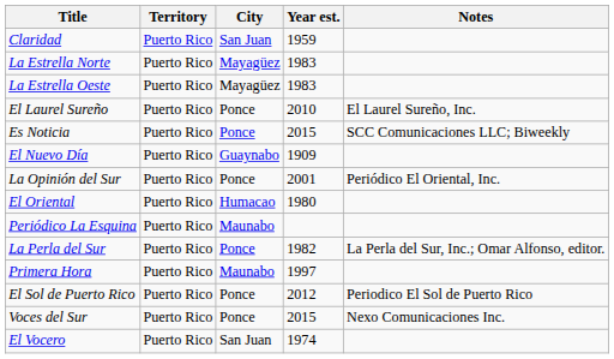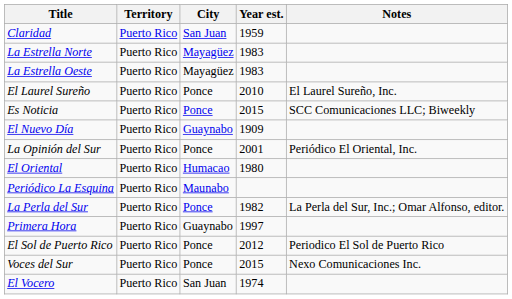Primera Hora | City: Maunabo -> Guaynabo
